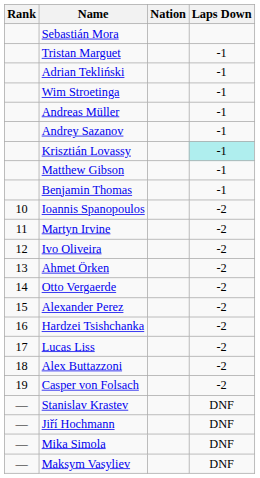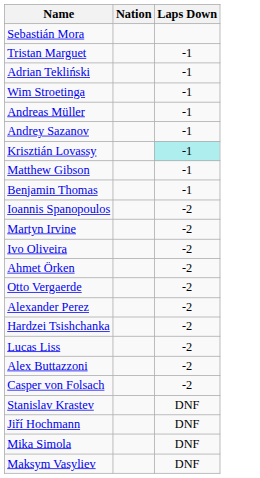- column: Rank | 10 | 11 | 12 | 13 | 14 | 15 | 16 | 17 | 18 | 19 | — | — | — | —
